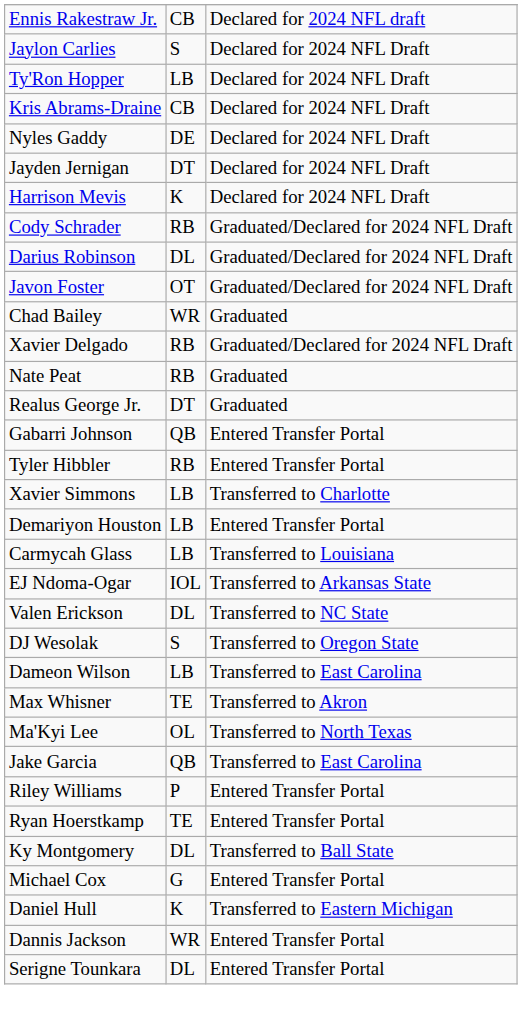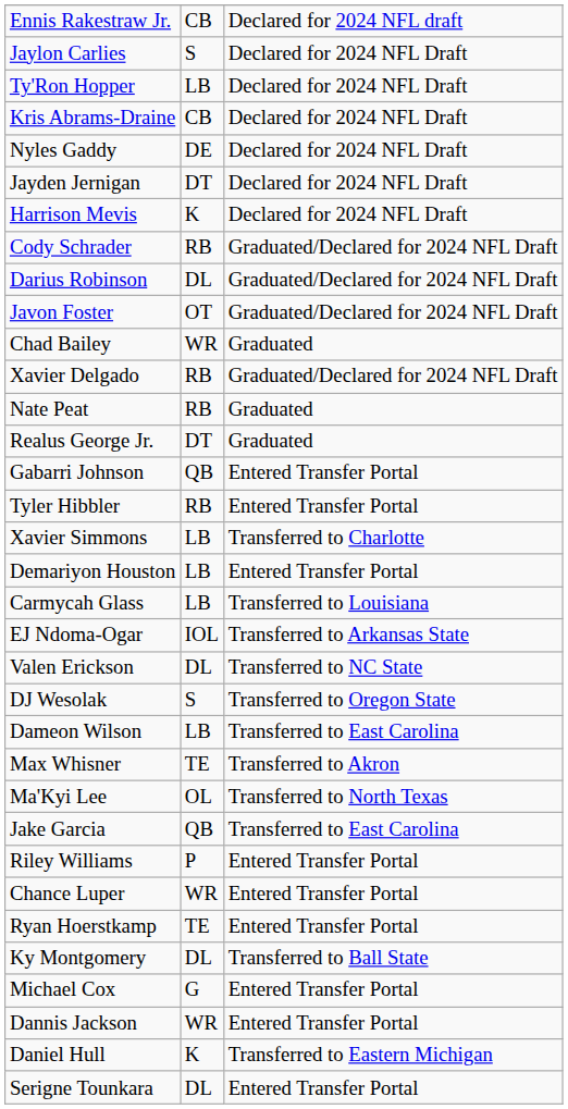+ row: Chance Luper | WR | Entered Transfer Portal
rows swapped: Daniel Hull <-> Dannis Jackson
